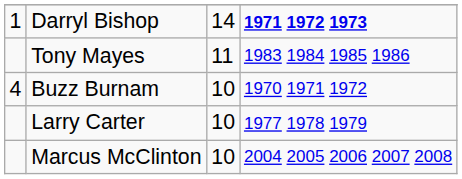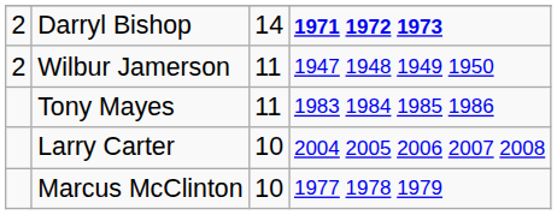Darryl Bishop | column 1: 1 -> 2
+ row: 2 | Wilbur Jamerson | 11 | 1947 1948 1949 1950
- row: 4 | Buzz Burnam | 10 | 1970 1971 1972
Larry Carter | column 4: 1977 1978 1979 -> 2004 2005 2006 2007 2008
Marcus McClinton | column 4: 2004 2005 2006 2007 2008 -> 1977 1978 1979
